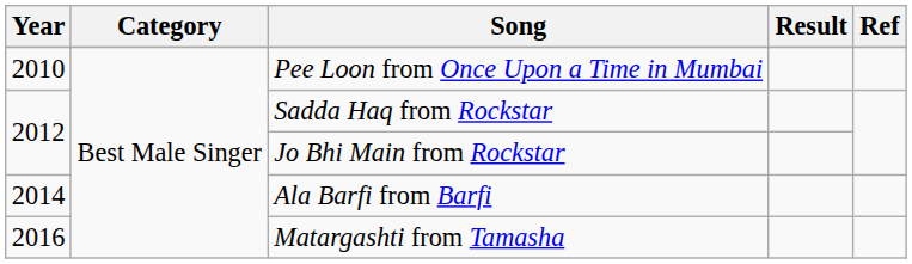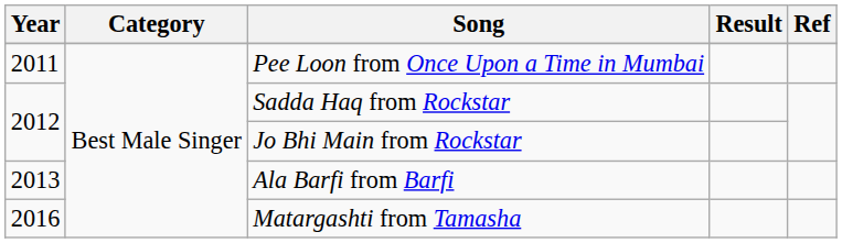Pee Loon from Once Upon a Time in Mumbai | Year: 2010 -> 2011
Ala Barfi from Barfi | Year: 2014 -> 2013
